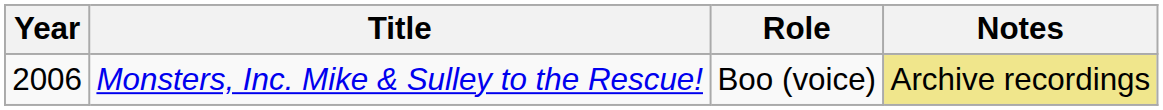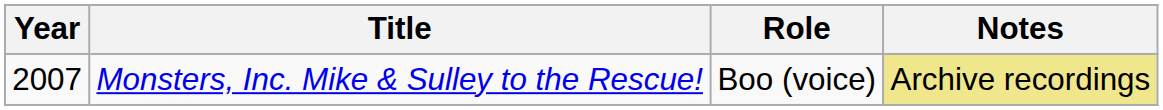Monsters, Inc. Mike & Sulley to the Rescue! | Year: 2006 -> 2007
